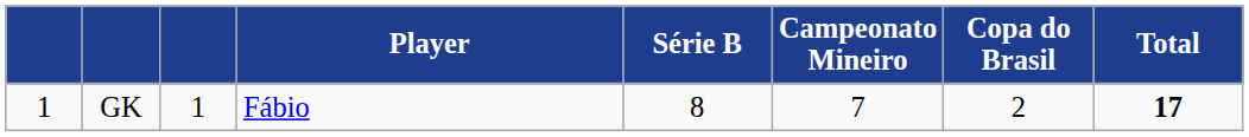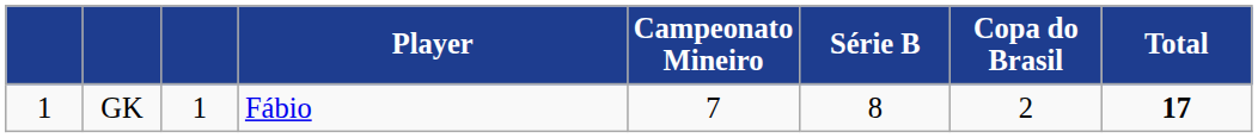columns swapped: Série B <-> Campeonato Mineiro
